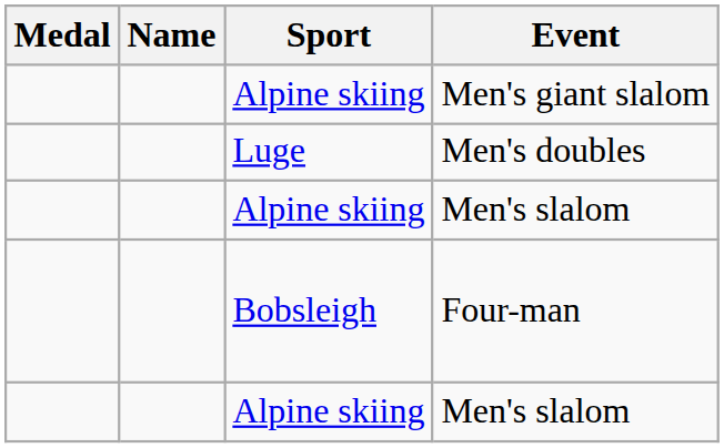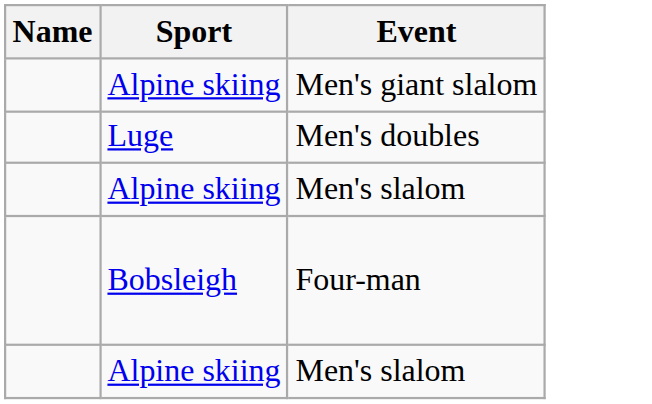- column: Medal
